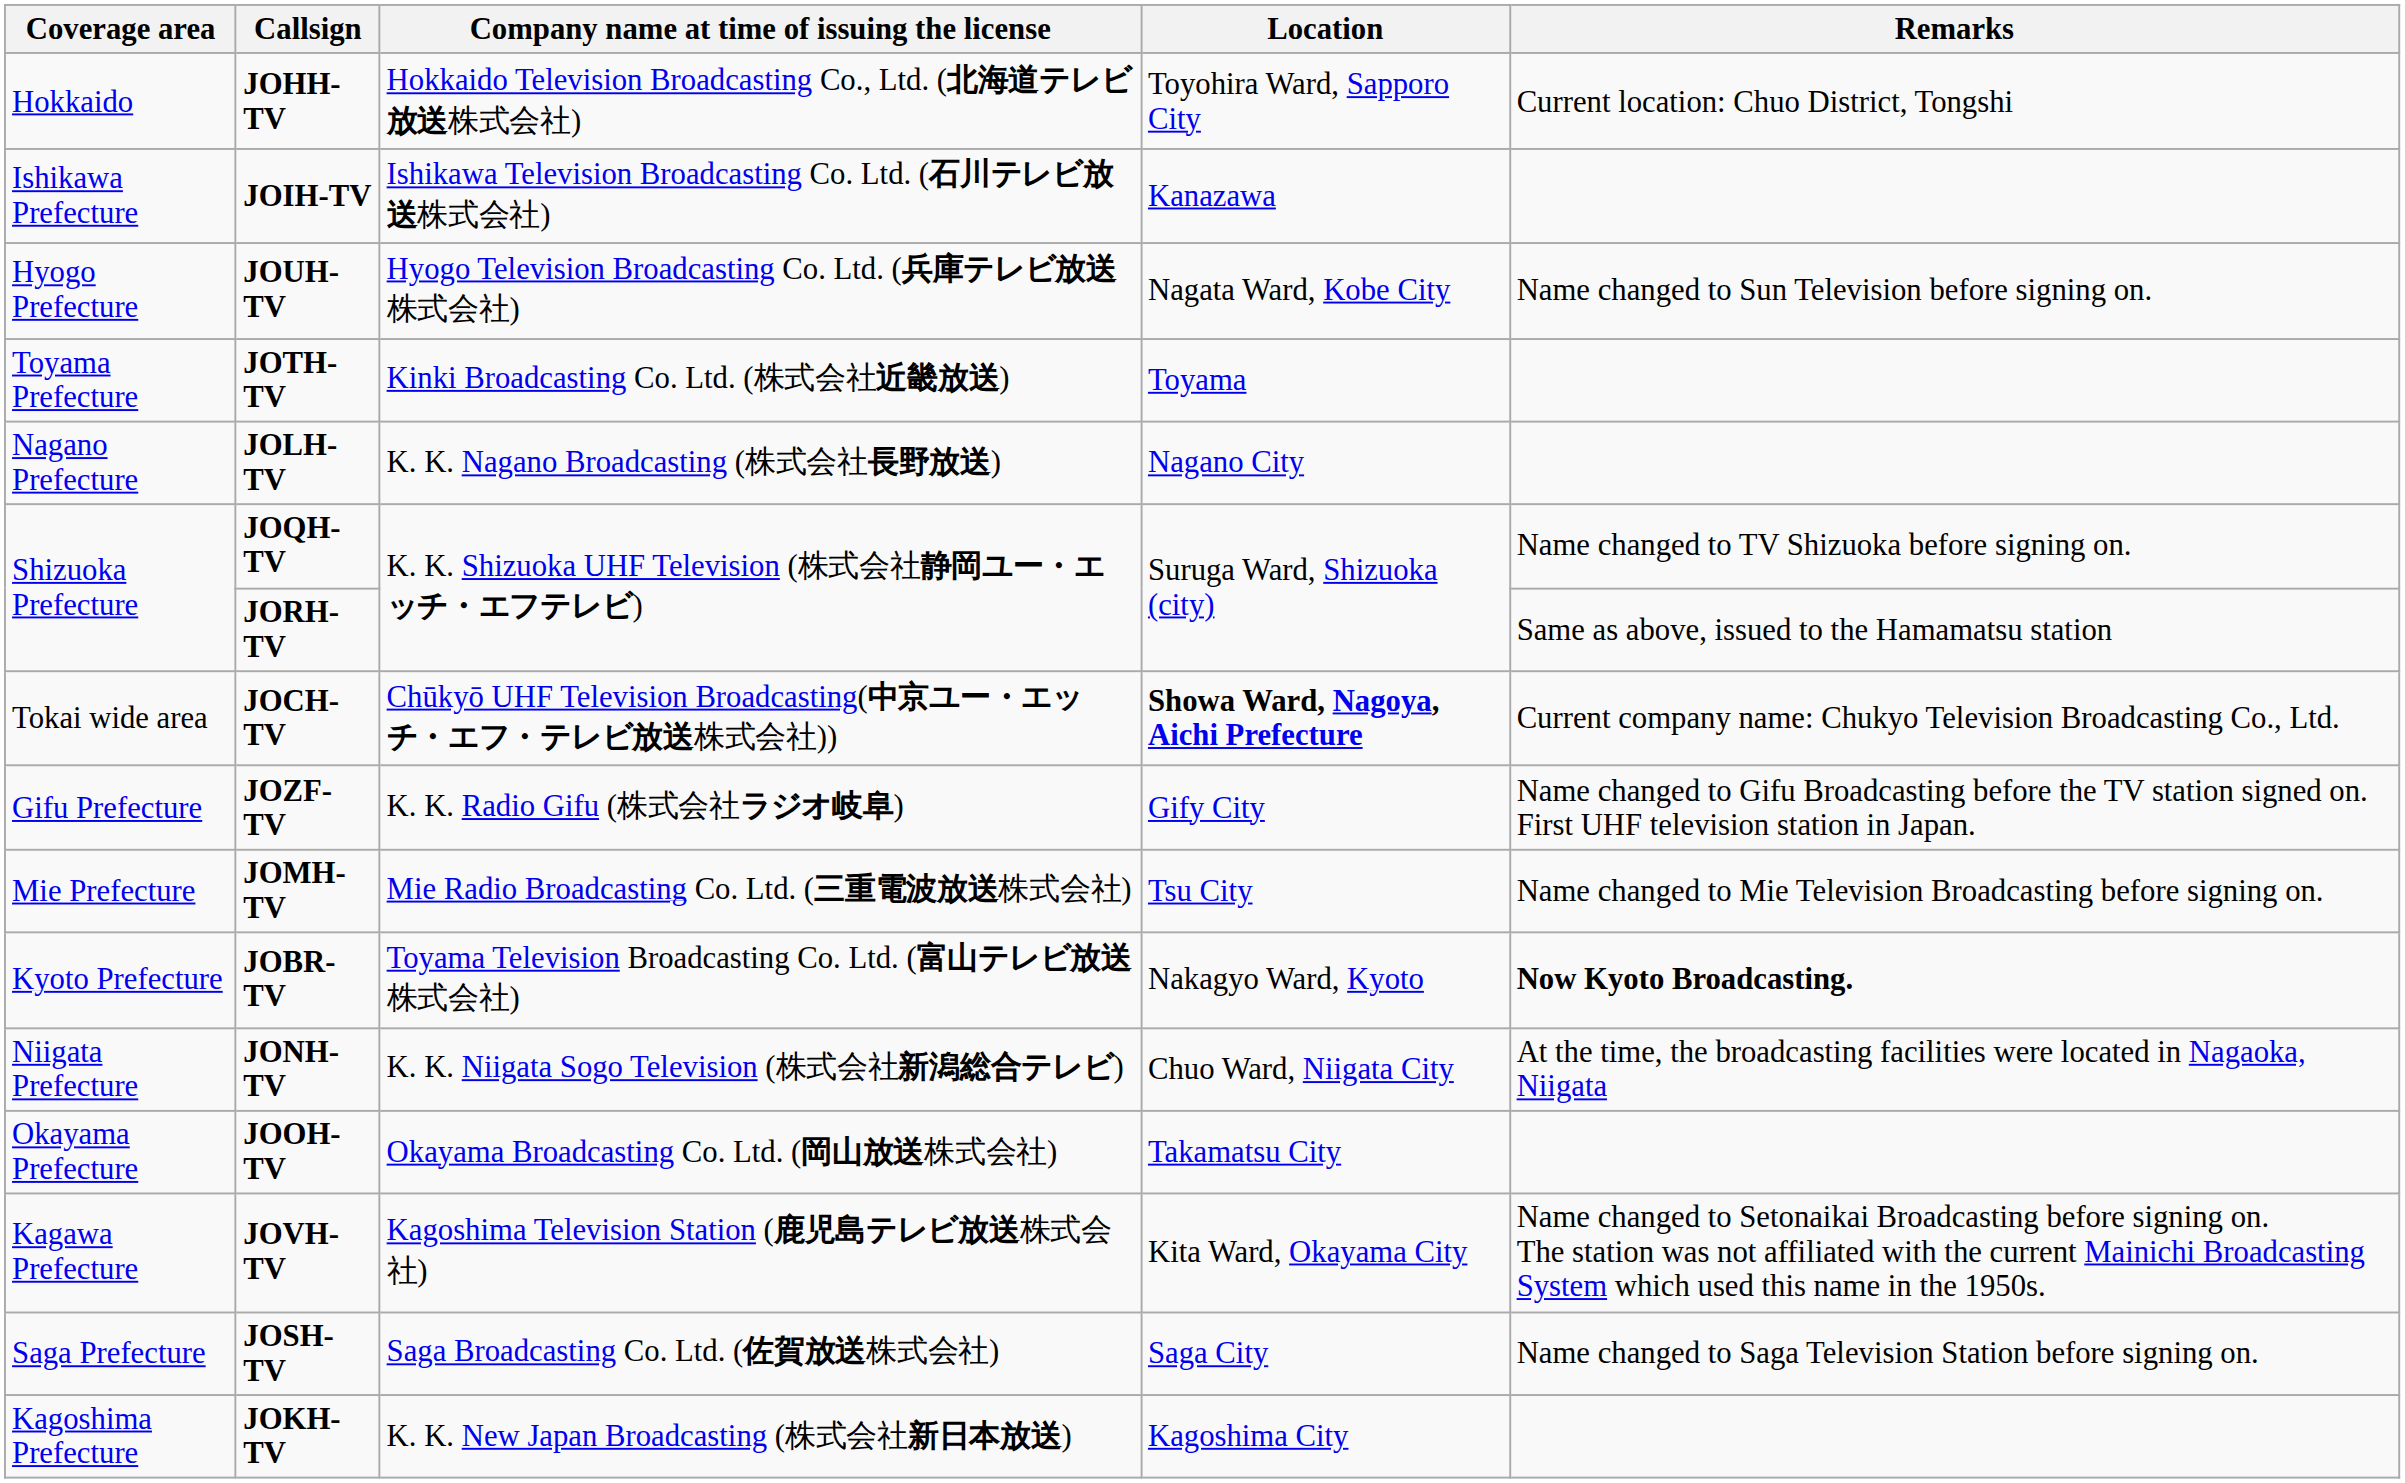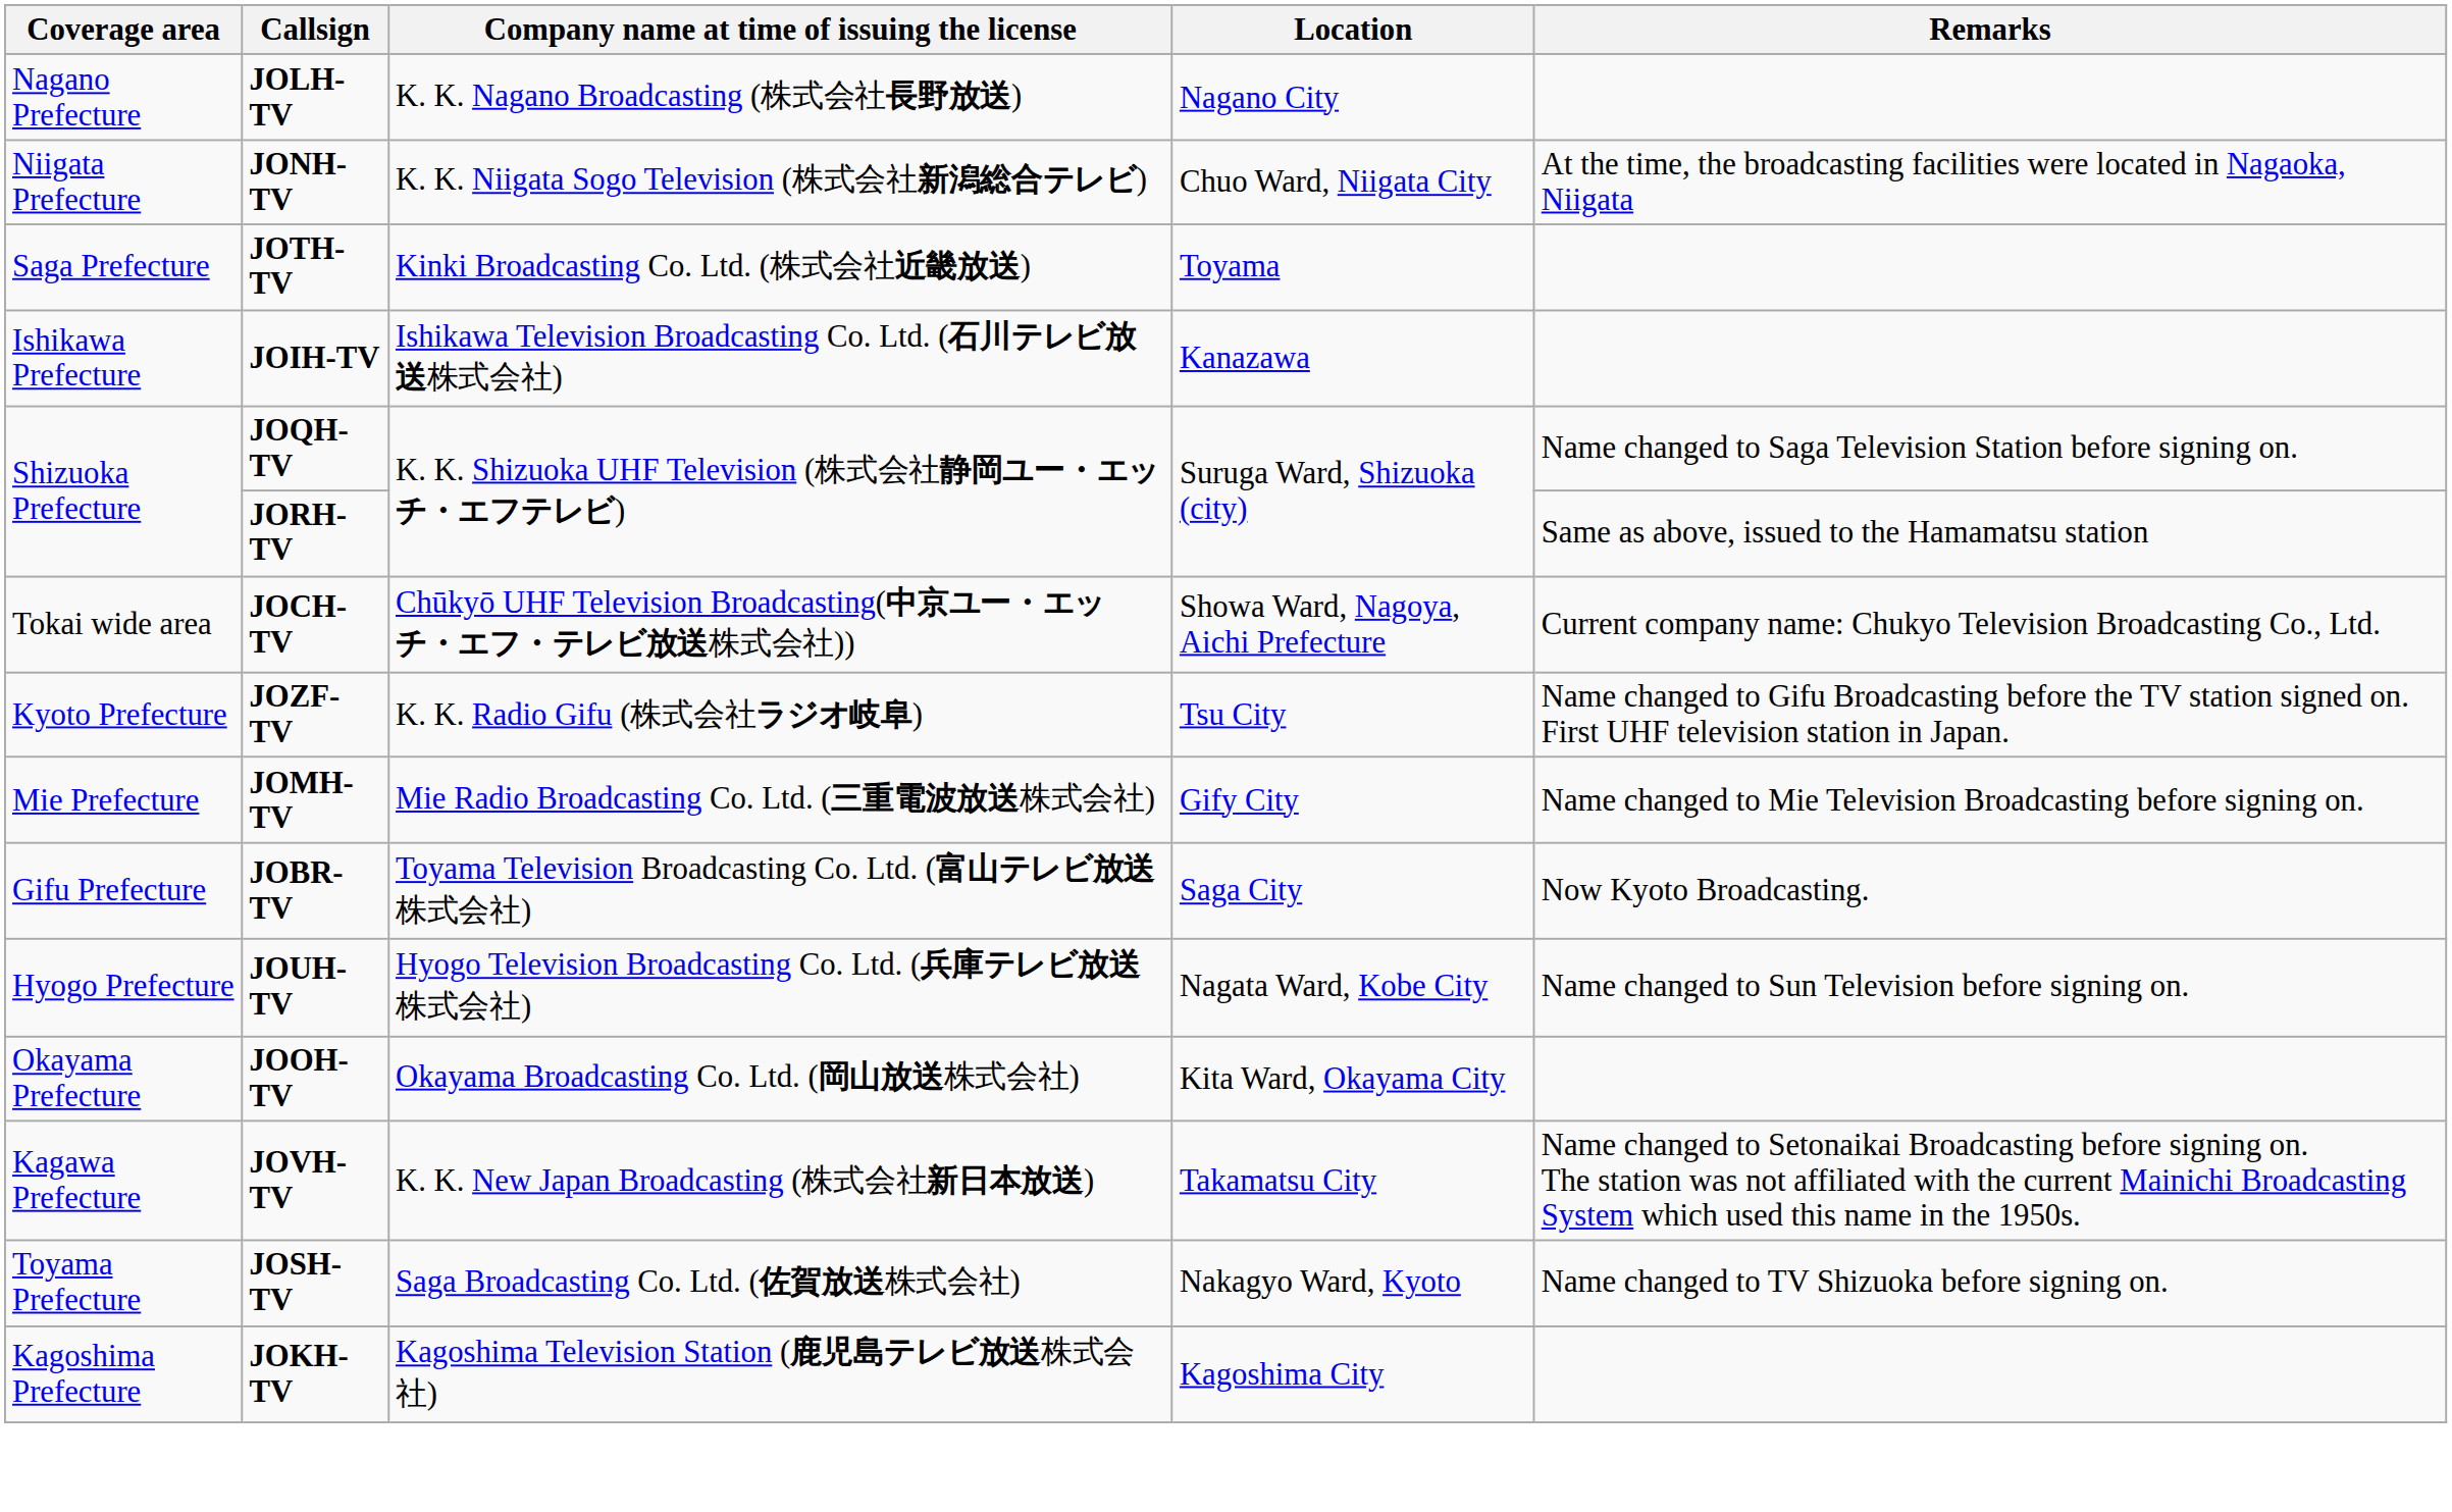- row: Hokkaido | JOHH-TV | Hokkaido Television Broadcasting Co., Ltd. (北海道テレビ放送株式会社) | Toyohira Ward, Sapporo City | Current location: Chuo District, Tongshi
rows swapped: JOLH-TV <-> JOIH-TV
rows swapped: JONH-TV <-> JOUH-TV
JOTH-TV | Coverage area: Toyama Prefecture -> Saga Prefecture
JOQH-TV | Remarks: Name changed to TV Shizuoka before signing on. -> Name changed to Saga Television Station before signing on.
JOCH-TV | Location: bold -> normal
JOZF-TV | Coverage area: Gifu Prefecture -> Kyoto Prefecture
JOZF-TV | Location: Gify City -> Tsu City
JOMH-TV | Location: Tsu City -> Gify City
JOBR-TV | Coverage area: Kyoto Prefecture -> Gifu Prefecture
JOBR-TV | Location: Nakagyo Ward, Kyoto -> Saga City
JOBR-TV | Remarks: bold -> normal
JOOH-TV | Location: Takamatsu City -> Kita Ward, Okayama City
JOVH-TV | Company name at time of issuing the license: Kagoshima Television Station (鹿児島テレビ放送株式会社) -> K. K. New Japan Broadcasting (株式会社新日本放送)
JOVH-TV | Location: Kita Ward, Okayama City -> Takamatsu City
JOSH-TV | Coverage area: Saga Prefecture -> Toyama Prefecture
JOSH-TV | Location: Saga City -> Nakagyo Ward, Kyoto
JOSH-TV | Remarks: Name changed to Saga Television Station before signing on. -> Name changed to TV Shizuoka before signing on.
JOKH-TV | Company name at time of issuing the license: K. K. New Japan Broadcasting (株式会社新日本放送) -> Kagoshima Television Station (鹿児島テレビ放送株式会社)
